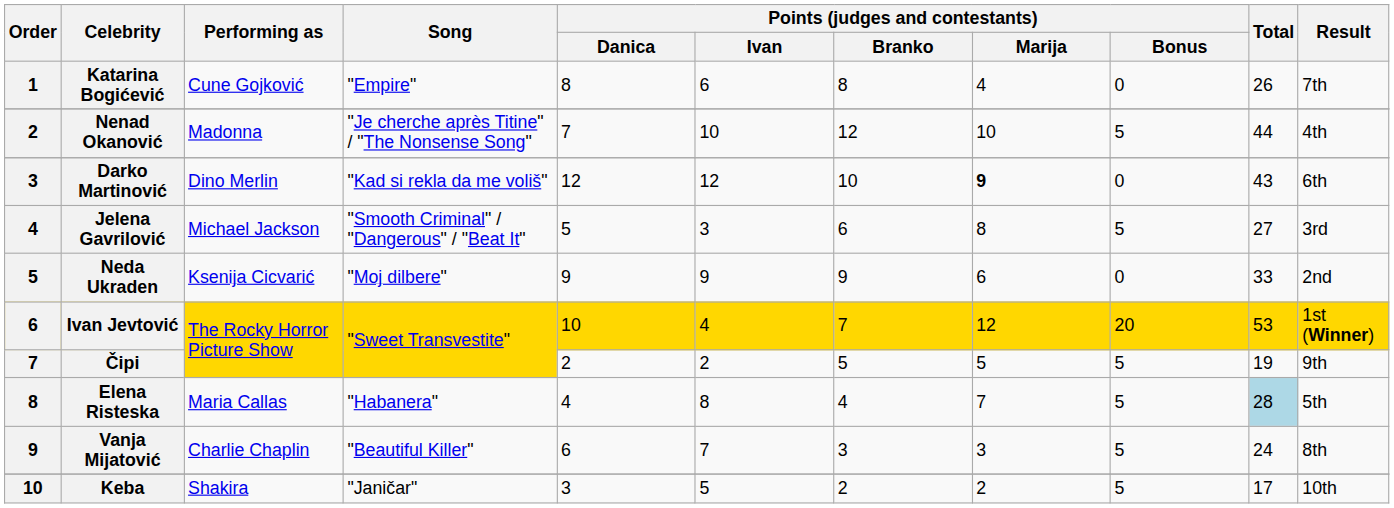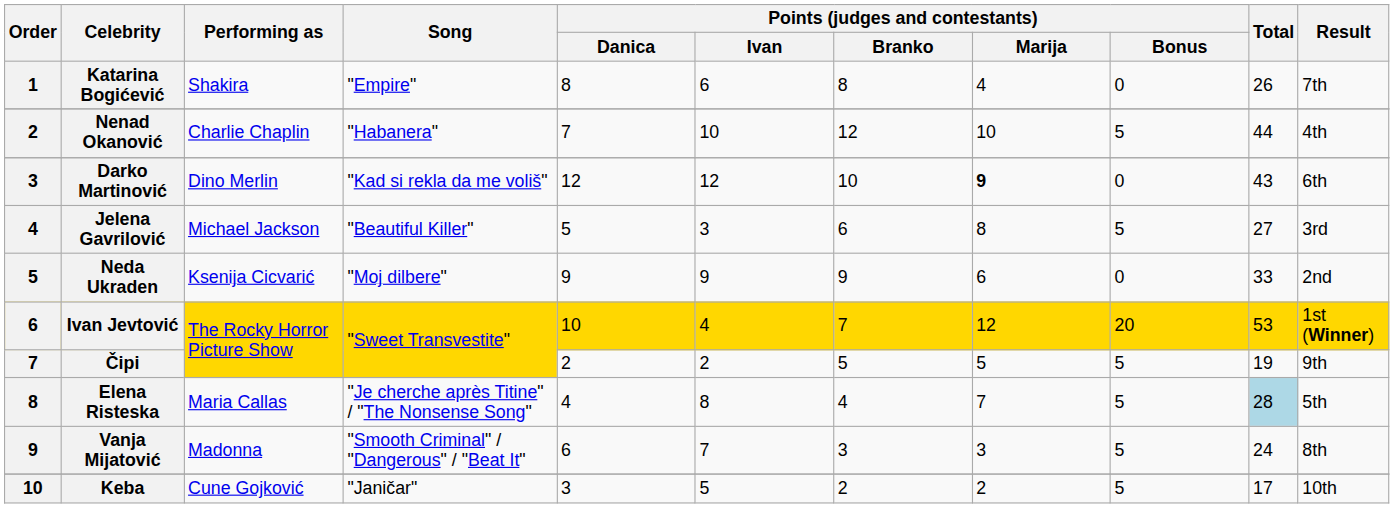Katarina Bogićević | Performing as: Cune Gojković -> Shakira
Nenad Okanović | Performing as: Madonna -> Charlie Chaplin
Nenad Okanović | Song: "Je cherche après Titine" / "The Nonsense Song" -> "Habanera"
Jelena Gavrilović | Song: "Smooth Criminal" / "Dangerous" / "Beat It" -> "Beautiful Killer"
Elena Risteska | Song: "Habanera" -> "Je cherche après Titine" / "The Nonsense Song"
Vanja Mijatović | Performing as: Charlie Chaplin -> Madonna
Vanja Mijatović | Song: "Beautiful Killer" -> "Smooth Criminal" / "Dangerous" / "Beat It"
Keba | Performing as: Shakira -> Cune Gojković
